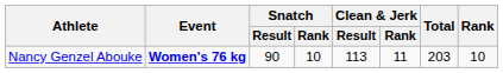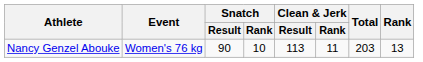Nancy Genzel Abouke | Event: bold -> normal
Nancy Genzel Abouke | Rank: 10 -> 13
